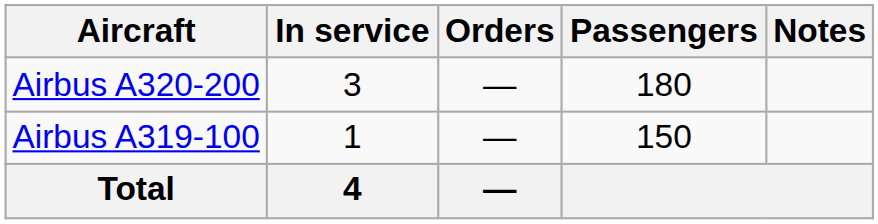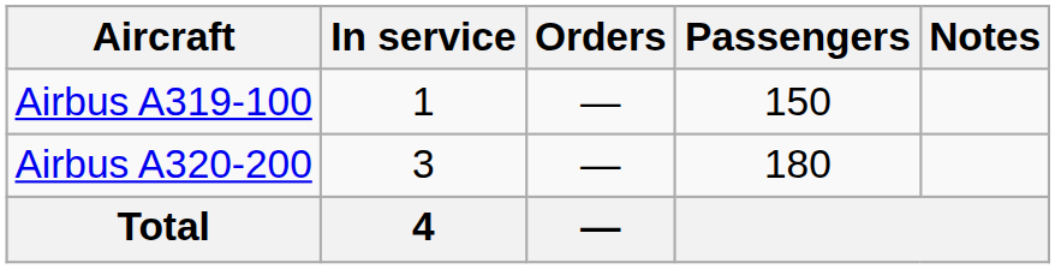rows swapped: Airbus A319-100 <-> Airbus A320-200
